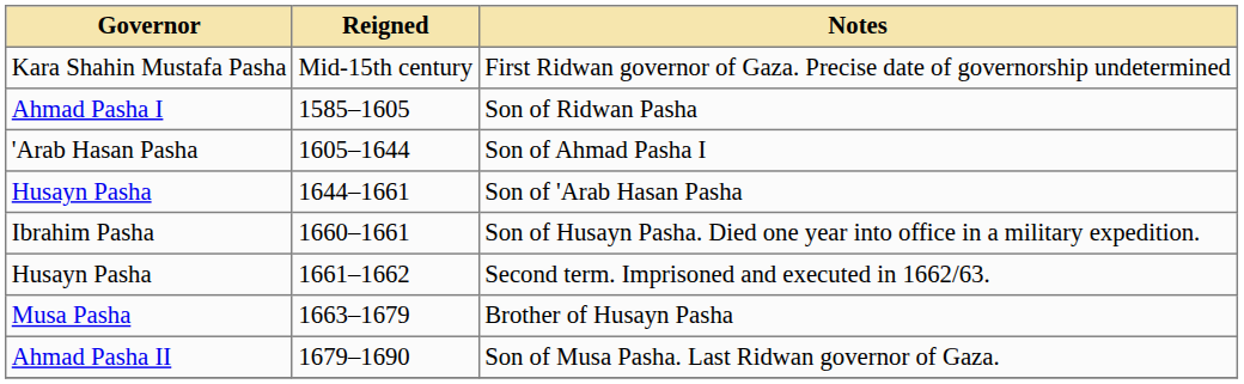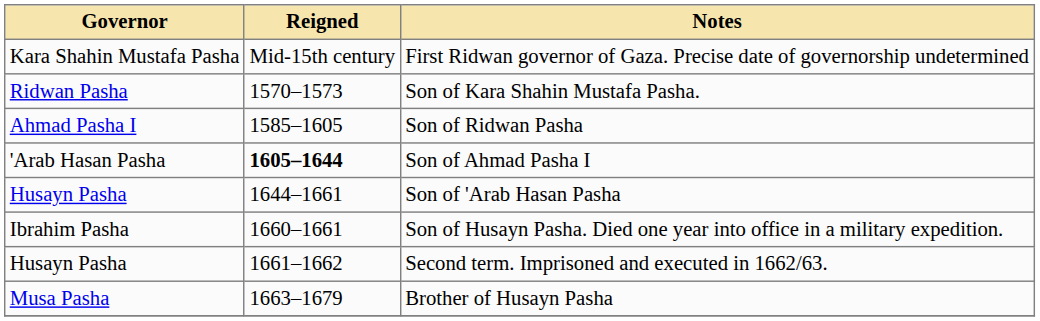+ row: Ridwan Pasha | 1570–1573 | Son of Kara Shahin Mustafa Pasha.
Son of Ahmad Pasha I | Reigned: normal -> bold
- row: Ahmad Pasha II | 1679–1690 | Son of Musa Pasha. Last Ridwan governor of Gaza.
